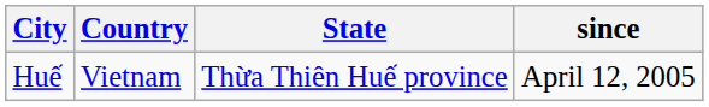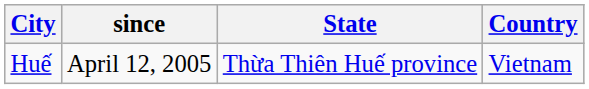columns swapped: Country <-> since
